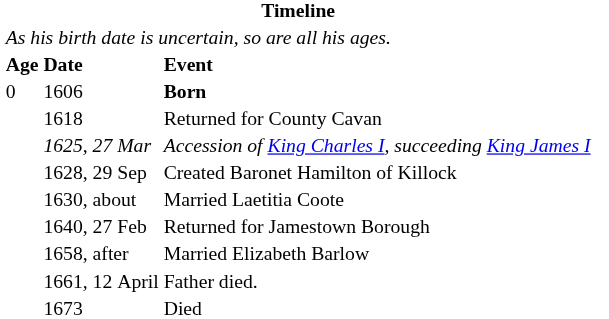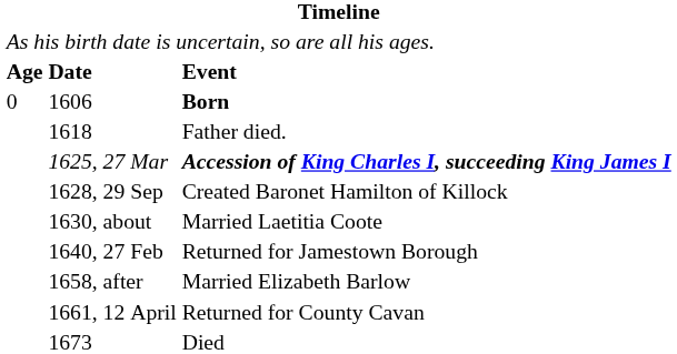1618 | column 3: Returned for County Cavan -> Father died.
1625, 27 Mar | column 3: normal -> bold
1661, 12 April | column 3: Father died. -> Returned for County Cavan
